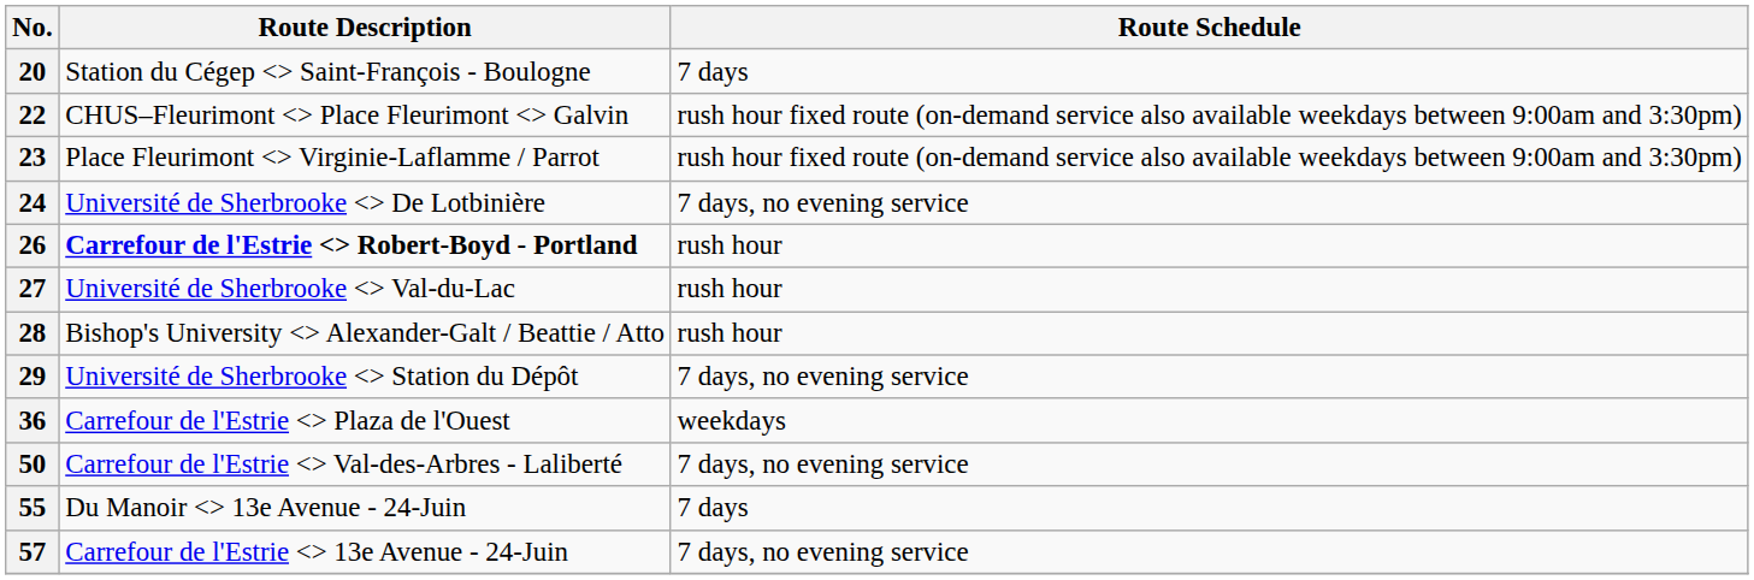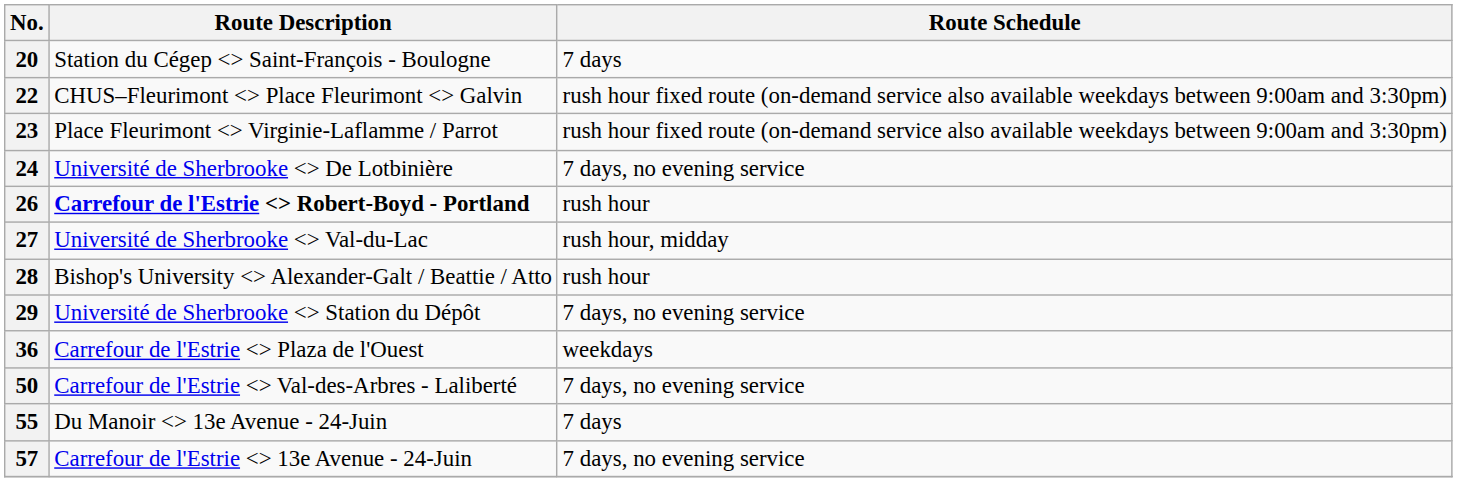27 | Route Schedule: rush hour -> rush hour, midday
